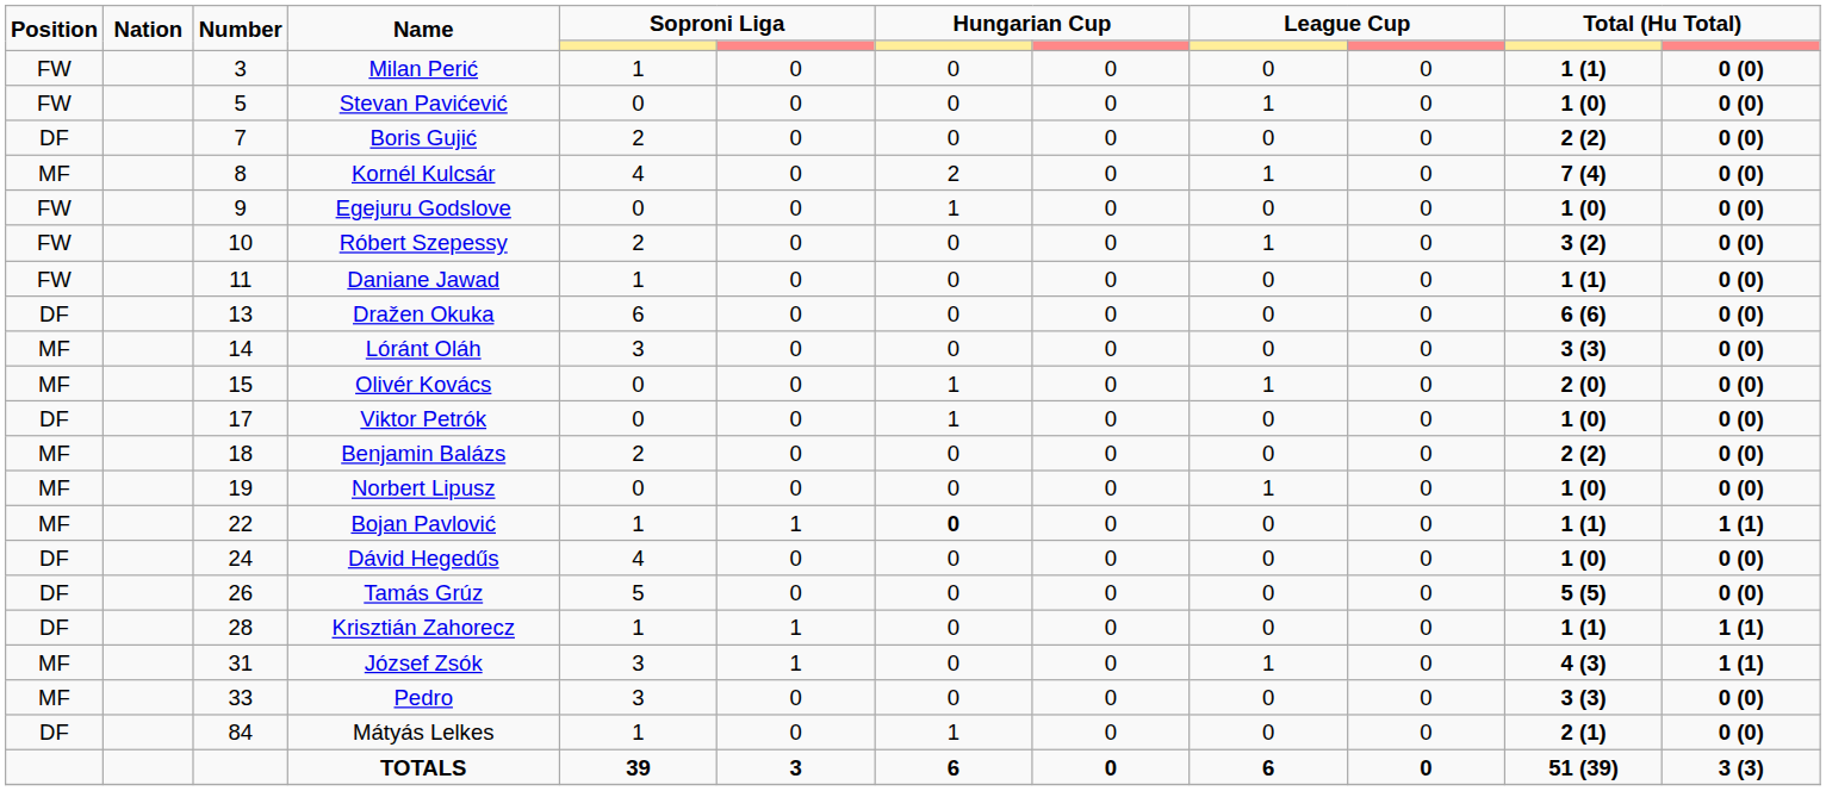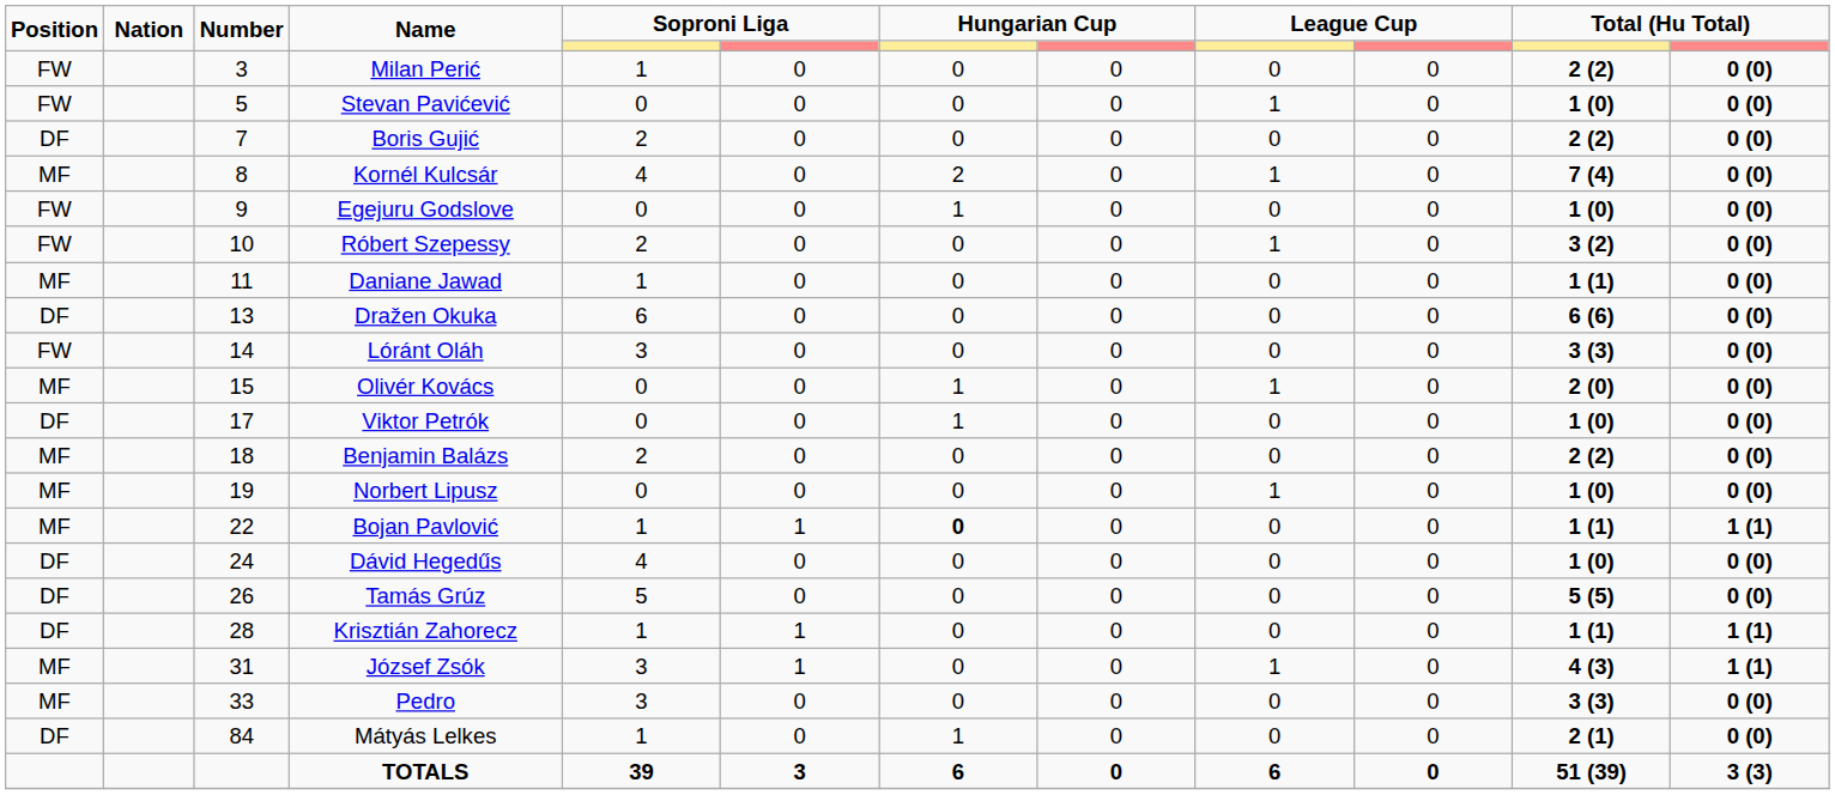Milan Perić | column 11: 1 (1) -> 2 (2)
Daniane Jawad | Position: FW -> MF
Lóránt Oláh | Position: MF -> FW
